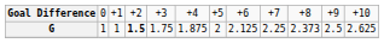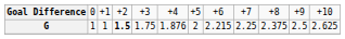G | column 6: 1.875 -> 1.876
G | column 8: 2.125 -> 2.215
G | column 10: 2.373 -> 2.375
